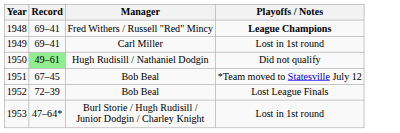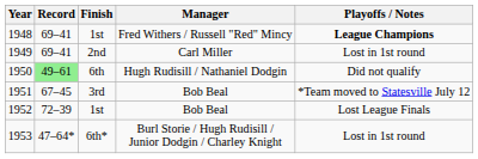+ column: Finish | 1st | 2nd | 6th | 3rd | 1st | 6th*
